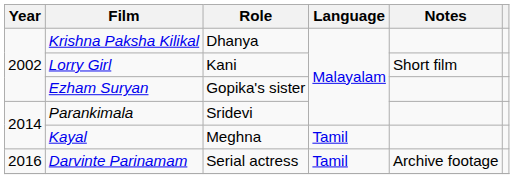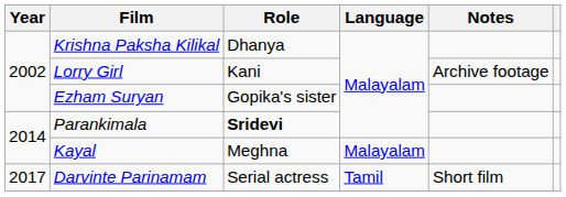Lorry Girl | Notes: Short film -> Archive footage
Parankimala | Role: normal -> bold
Kayal | Language: Tamil -> Malayalam
Darvinte Parinamam | Year: 2016 -> 2017
Darvinte Parinamam | Notes: Archive footage -> Short film
